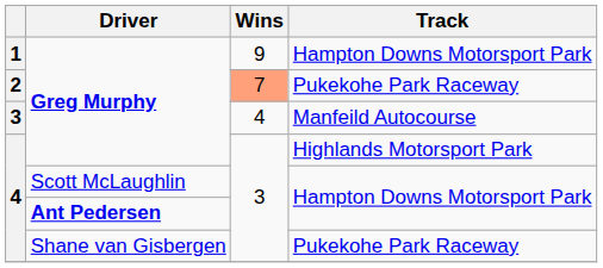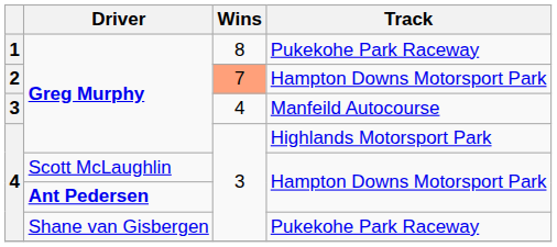1 | Wins: 9 -> 8
1 | Track: Hampton Downs Motorsport Park -> Pukekohe Park Raceway
2 | Track: Pukekohe Park Raceway -> Hampton Downs Motorsport Park
